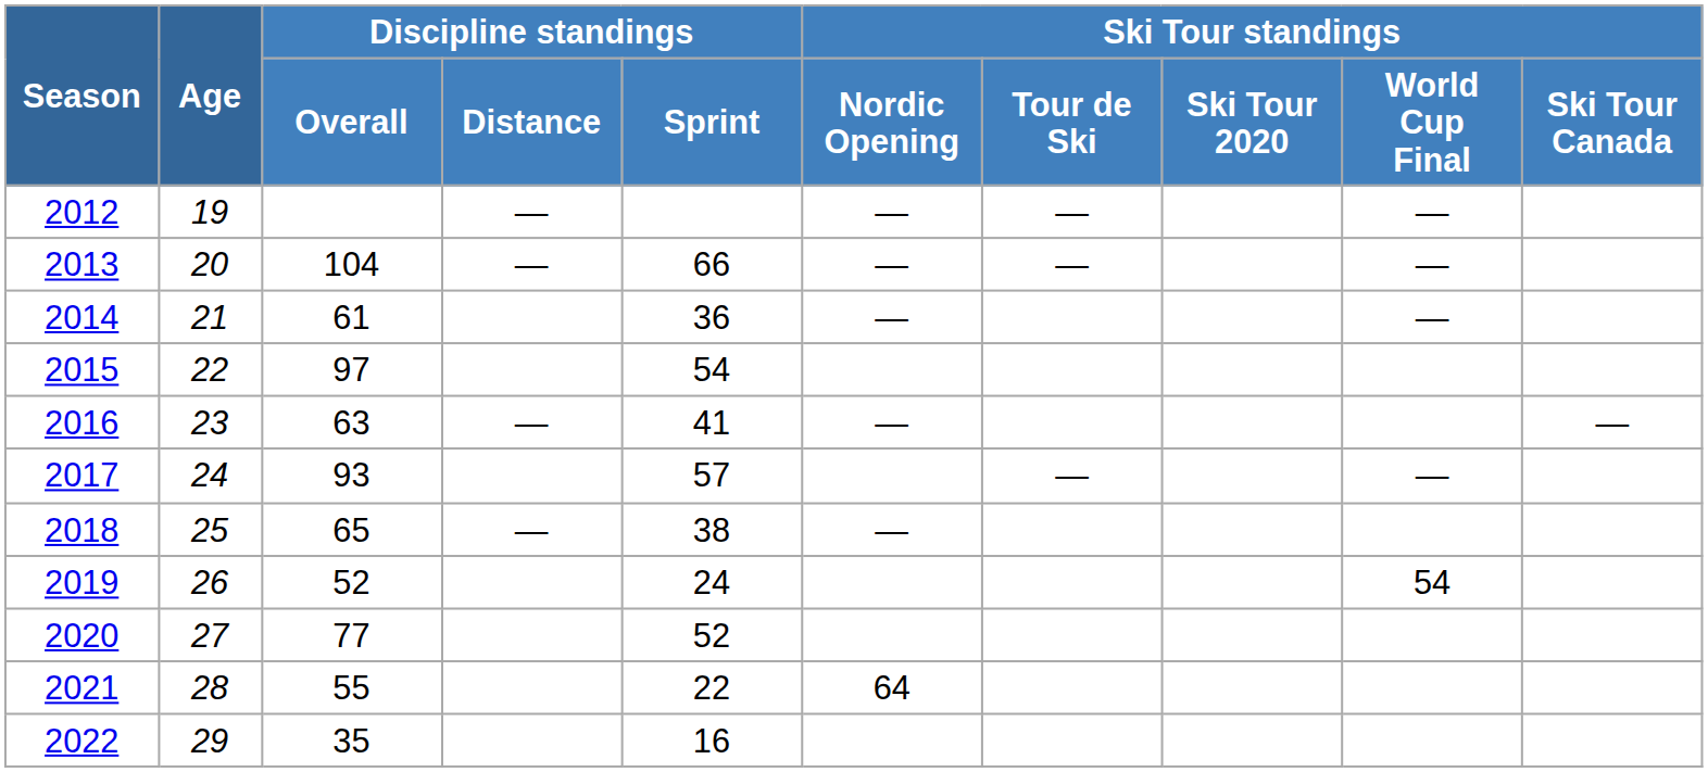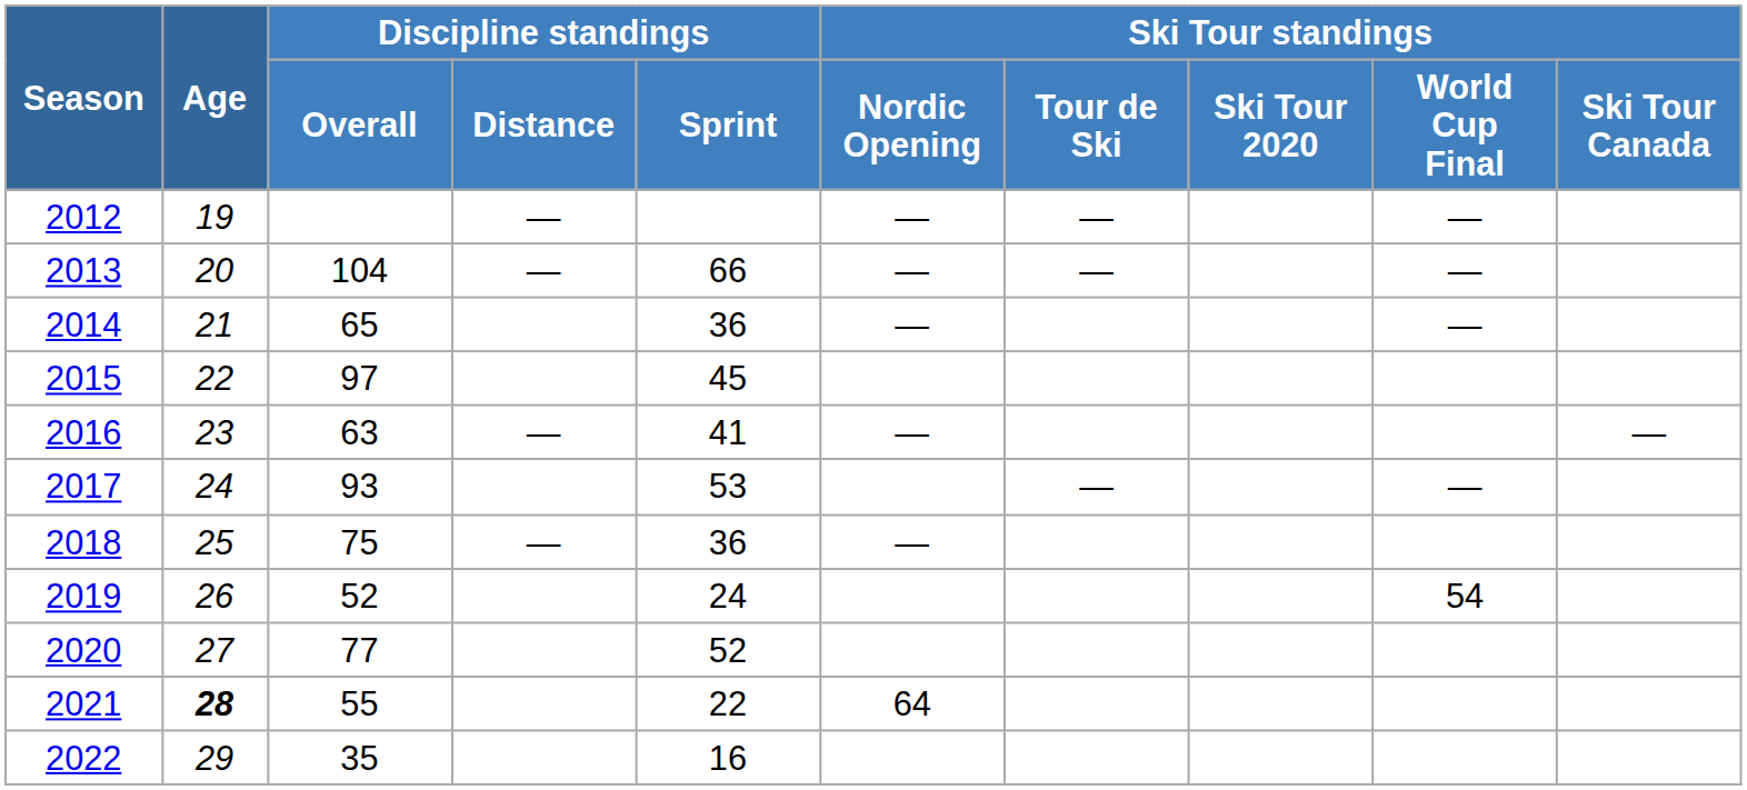2014 | Discipline standings / Overall: 61 -> 65
2015 | Discipline standings / Sprint: 54 -> 45
2017 | Discipline standings / Sprint: 57 -> 53
2018 | Discipline standings / Overall: 65 -> 75
2018 | Discipline standings / Sprint: 38 -> 36
2021 | Age: normal -> bold
